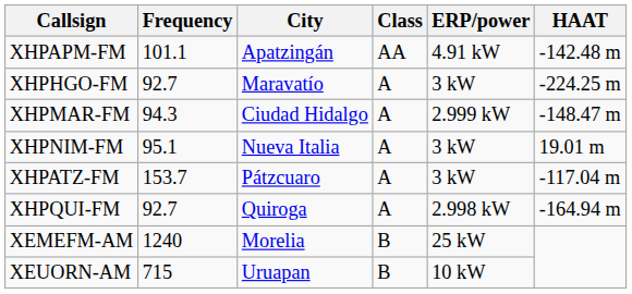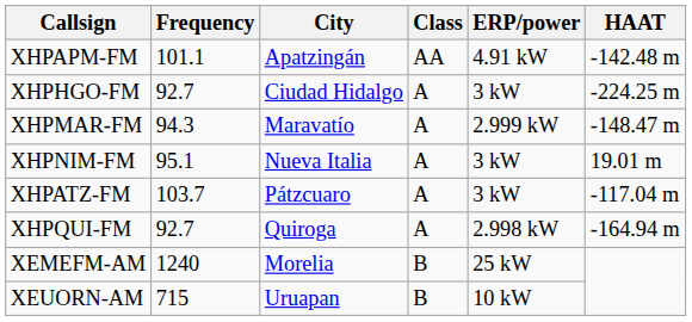XHPHGO-FM | City: Maravatío -> Ciudad Hidalgo
XHPMAR-FM | City: Ciudad Hidalgo -> Maravatío
XHPATZ-FM | Frequency: 153.7 -> 103.7
